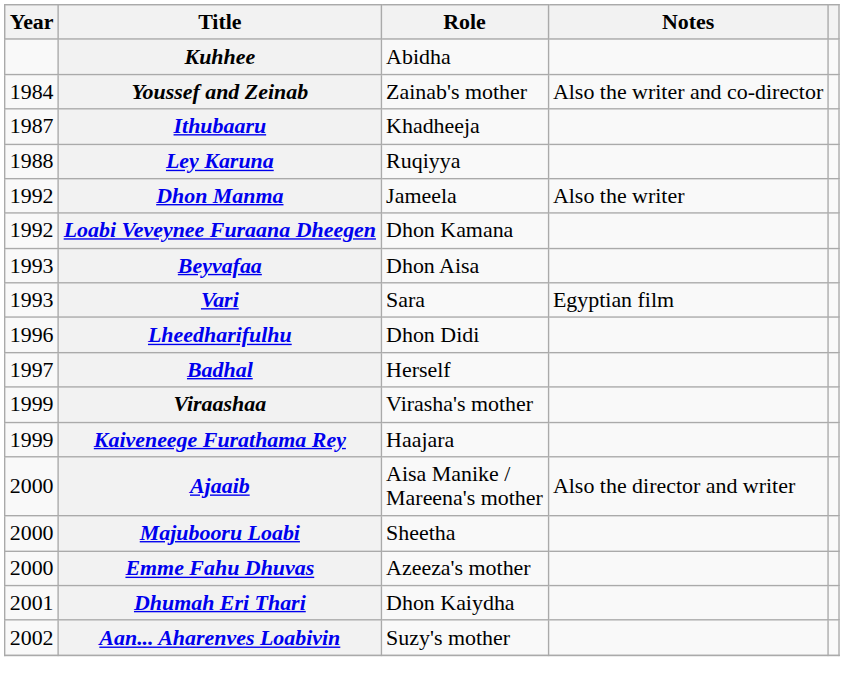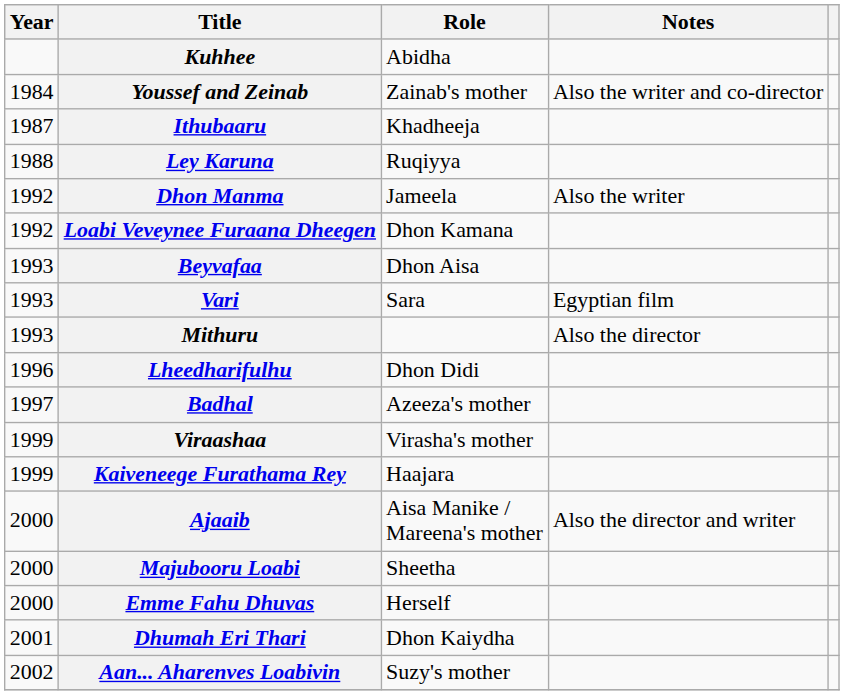+ row: 1993 | Mithuru | Also the director
Badhal | Role: Herself -> Azeeza's mother
Emme Fahu Dhuvas | Role: Azeeza's mother -> Herself
